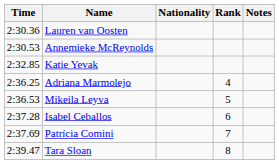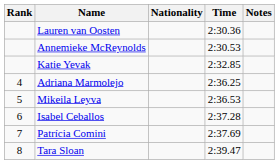columns swapped: Rank <-> Time
